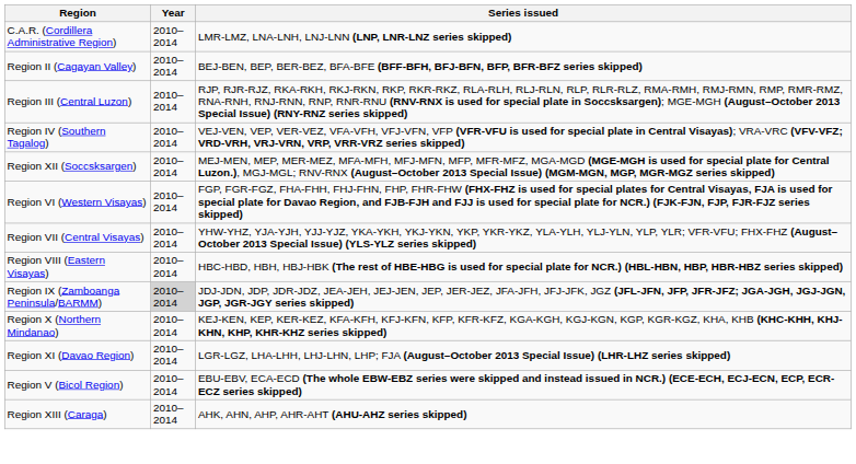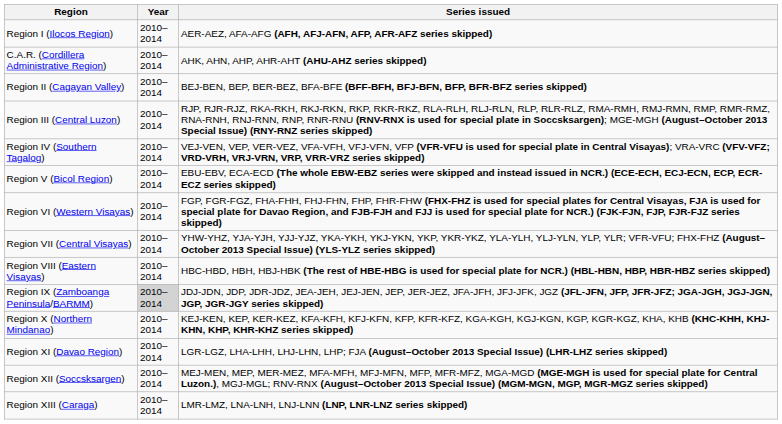+ row: Region I (Ilocos Region) | 2010–2014 | AER-AEZ, AFA-AFG (AFH, AFJ-AFN, AFP, AFR-AFZ series skipped)
C.A.R. (Cordillera Administrative Region) | Series issued: LMR-LMZ, LNA-LNH, LNJ-LNN (LNP, LNR-LNZ series skipped) -> AHK, AHN, AHP, AHR-AHT (AHU-AHZ series skipped)
rows swapped: Region V (Bicol Region) <-> Region XII (Soccsksargen)
Region XIII (Caraga) | Series issued: AHK, AHN, AHP, AHR-AHT (AHU-AHZ series skipped) -> LMR-LMZ, LNA-LNH, LNJ-LNN (LNP, LNR-LNZ series skipped)
